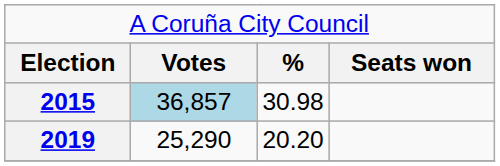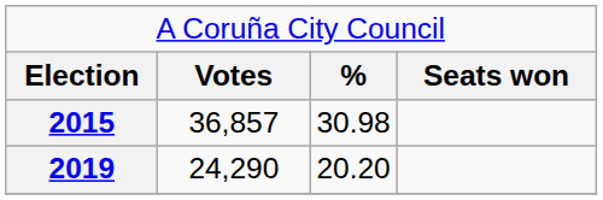2015 | column 2: lightblue background -> no background
2019 | column 2: 25,290 -> 24,290
